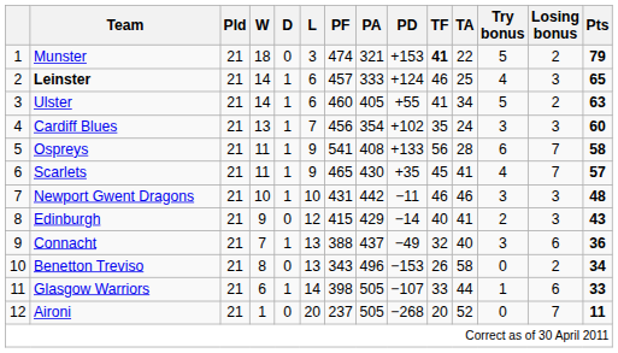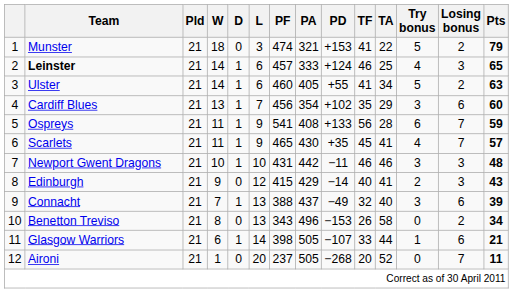Munster | TF: bold -> normal
Cardiff Blues | TA: 24 -> 29
Cardiff Blues | Losing bonus: 3 -> 6
Ospreys | Pts: 58 -> 59
Connacht | Pts: 36 -> 39
Glasgow Warriors | Pts: 33 -> 21
